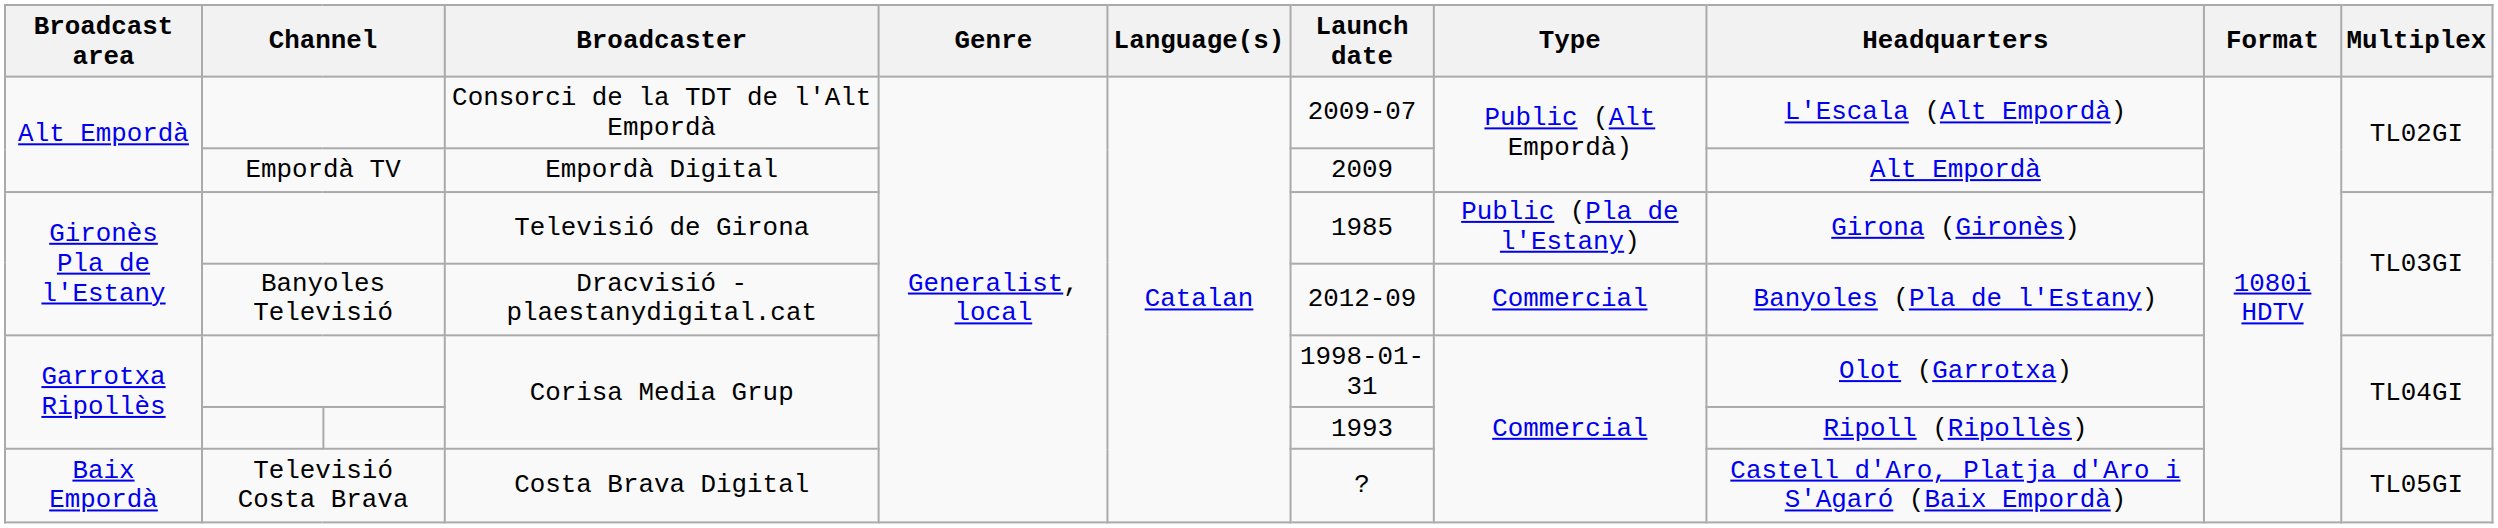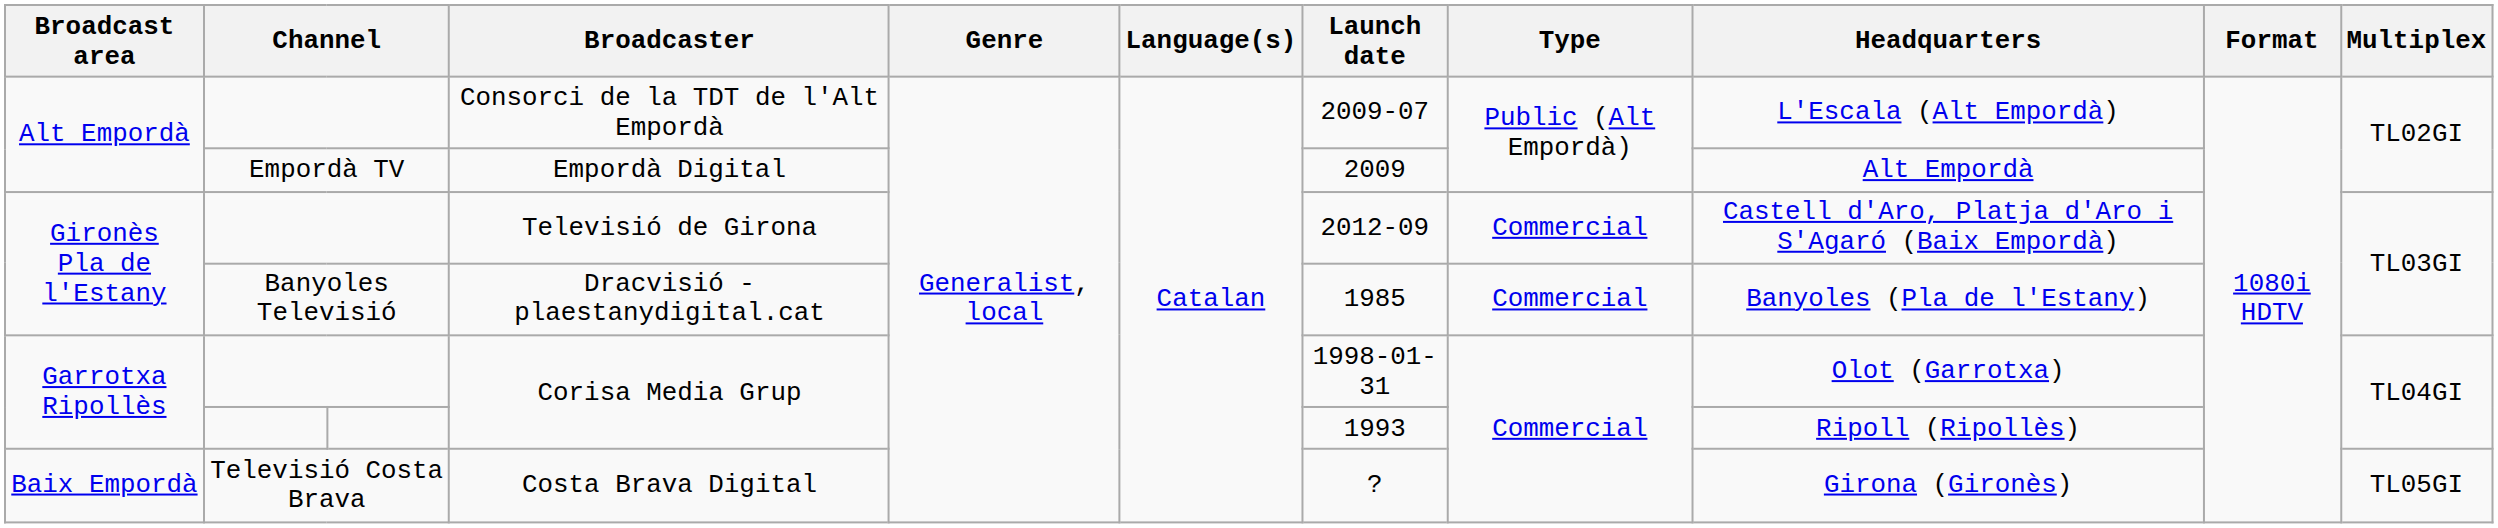Televisió de Girona | Launch date: 1985 -> 2012-09
Televisió de Girona | Type: Public (Pla de l'Estany) -> Commercial
Televisió de Girona | Headquarters: Girona (Gironès) -> Castell d'Aro, Platja d'Aro i S'Agaró (Baix Empordà)
Dracvisió - plaestanydigital.cat | Launch date: 2012-09 -> 1985
Costa Brava Digital | Headquarters: Castell d'Aro, Platja d'Aro i S'Agaró (Baix Empordà) -> Girona (Gironès)
